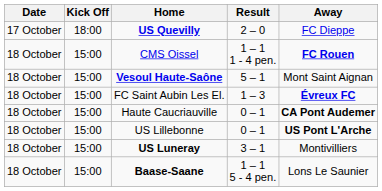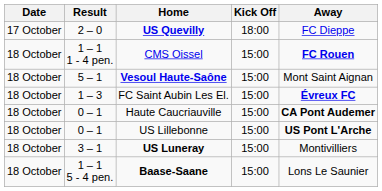columns swapped: Kick Off <-> Result
